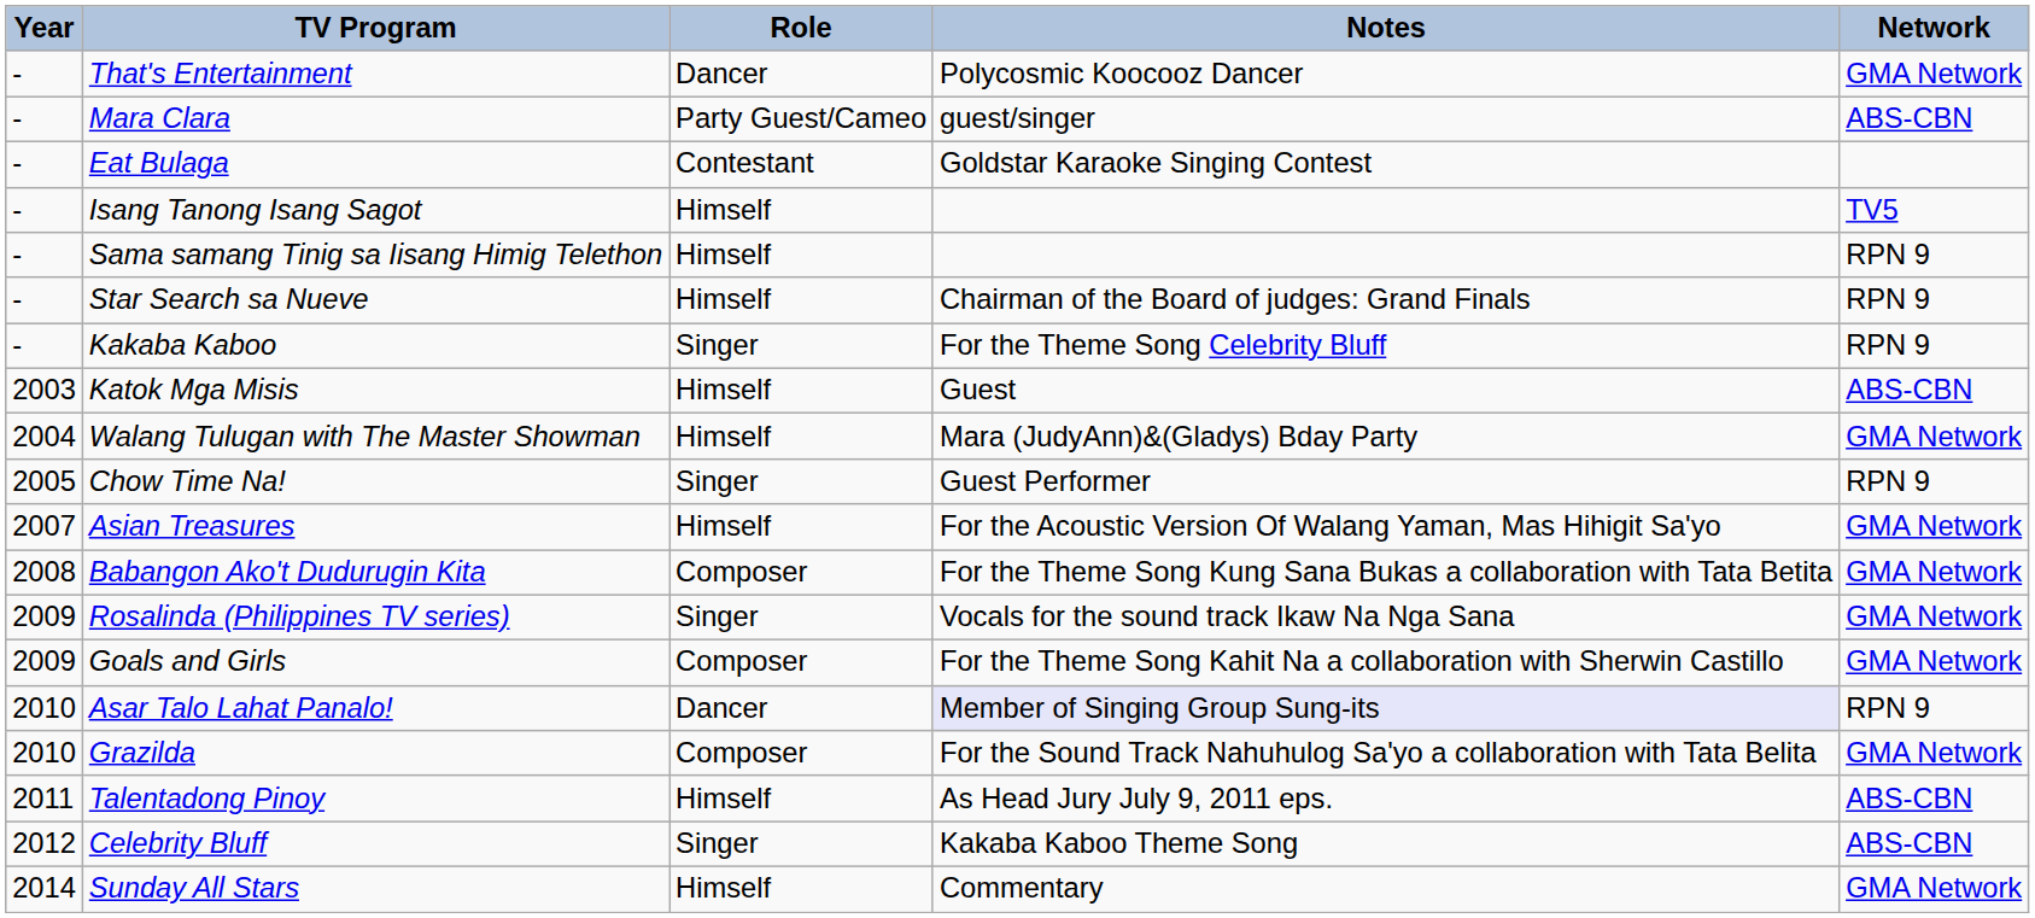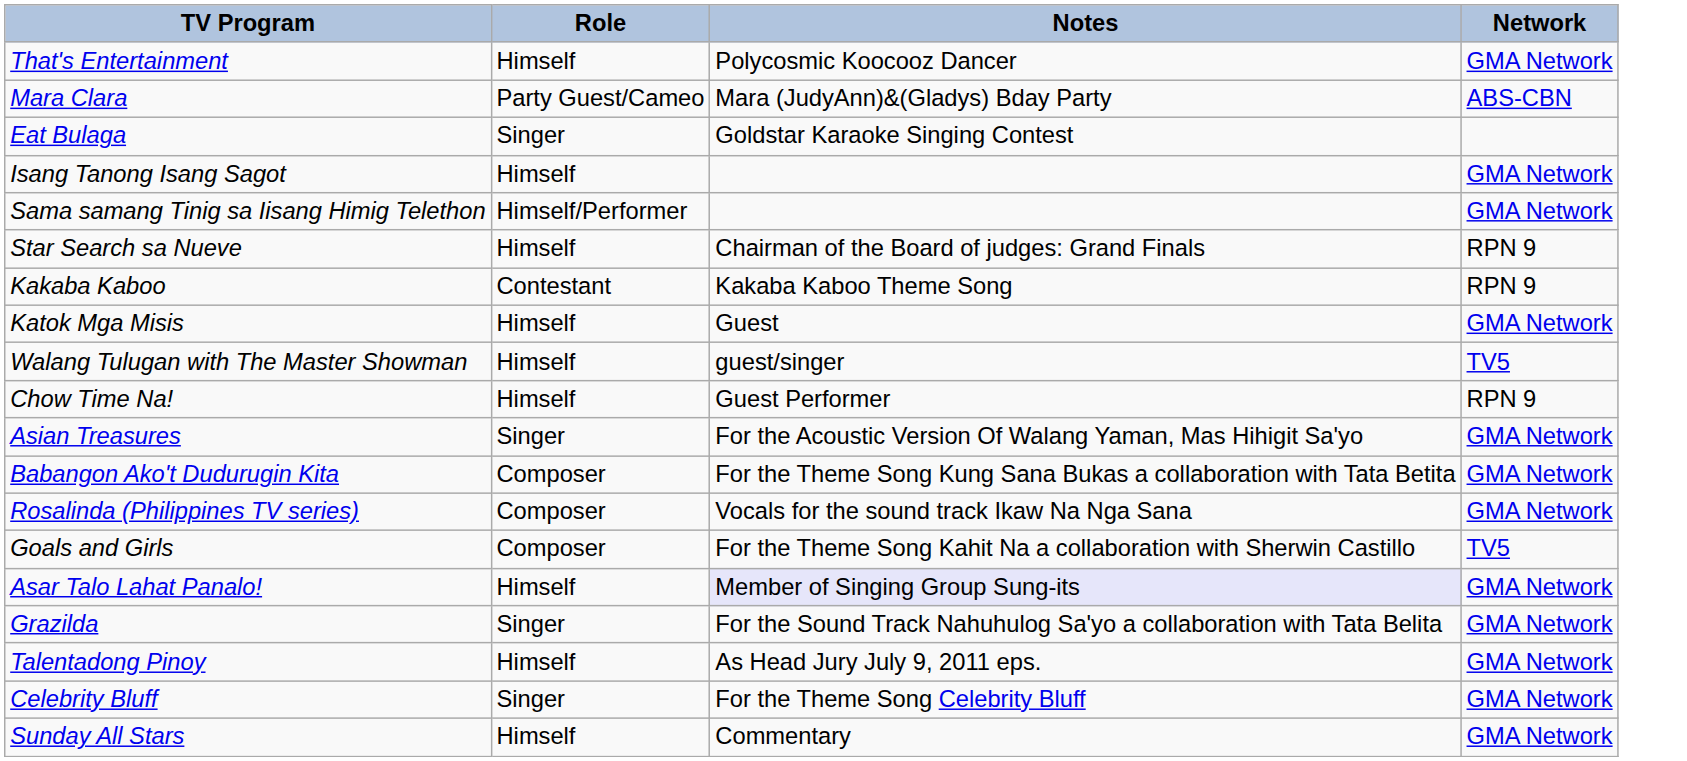- column: Year | - | - | - | - | - | - | - | 2003 | 2004 | 2005 | 2007 | 2008 | 2009 | 2009 | 2010 | 2010 | 2011 | 2012 | 2014
That's Entertainment | Role: Dancer -> Himself
Mara Clara | Notes: guest/singer -> Mara (JudyAnn)&(Gladys) Bday Party
Eat Bulaga | Role: Contestant -> Singer
Isang Tanong Isang Sagot | Network: TV5 -> GMA Network
Sama samang Tinig sa Iisang Himig Telethon | Role: Himself -> Himself/Performer
Sama samang Tinig sa Iisang Himig Telethon | Network: RPN 9 -> GMA Network
Kakaba Kaboo | Role: Singer -> Contestant
Kakaba Kaboo | Notes: For the Theme Song Celebrity Bluff -> Kakaba Kaboo Theme Song
Katok Mga Misis | Network: ABS-CBN -> GMA Network
Walang Tulugan with The Master Showman | Notes: Mara (JudyAnn)&(Gladys) Bday Party -> guest/singer
Walang Tulugan with The Master Showman | Network: GMA Network -> TV5
Chow Time Na! | Role: Singer -> Himself
Asian Treasures | Role: Himself -> Singer
Rosalinda (Philippines TV series) | Role: Singer -> Composer
Goals and Girls | Network: GMA Network -> TV5
Asar Talo Lahat Panalo! | Role: Dancer -> Himself
Asar Talo Lahat Panalo! | Network: RPN 9 -> GMA Network
Grazilda | Role: Composer -> Singer
Talentadong Pinoy | Network: ABS-CBN -> GMA Network
Celebrity Bluff | Notes: Kakaba Kaboo Theme Song -> For the Theme Song Celebrity Bluff
Celebrity Bluff | Network: ABS-CBN -> GMA Network
